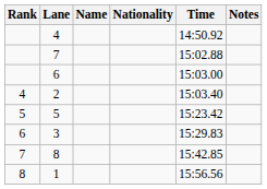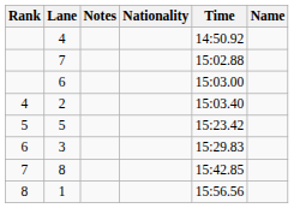columns swapped: Name <-> Notes
